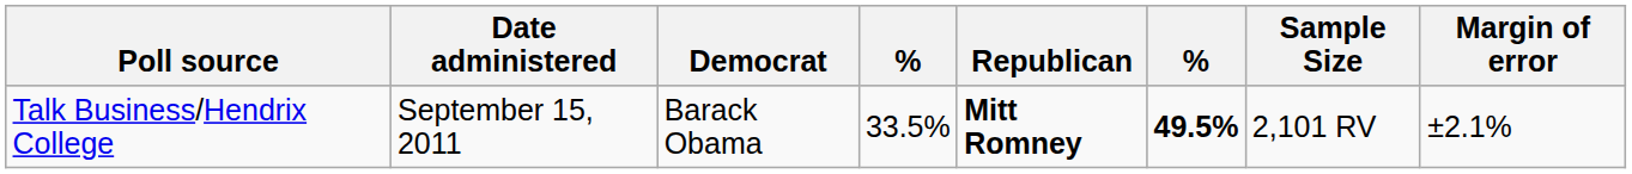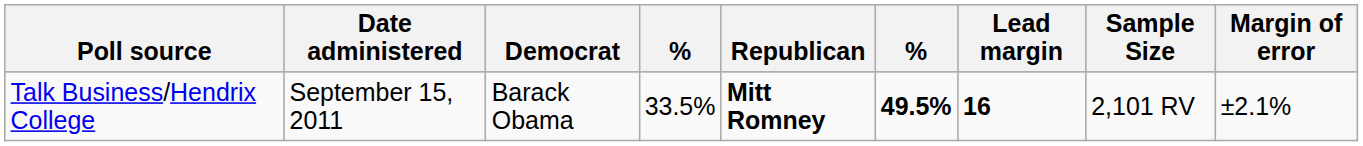+ column: Lead margin | 16
